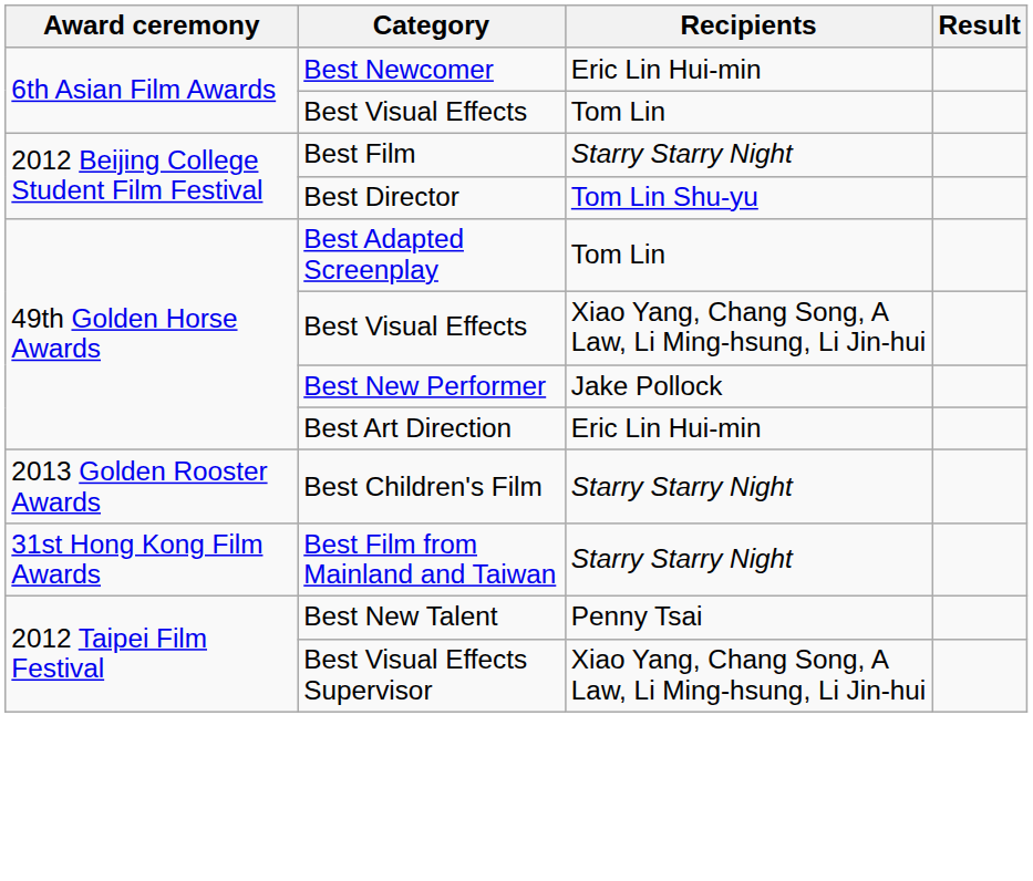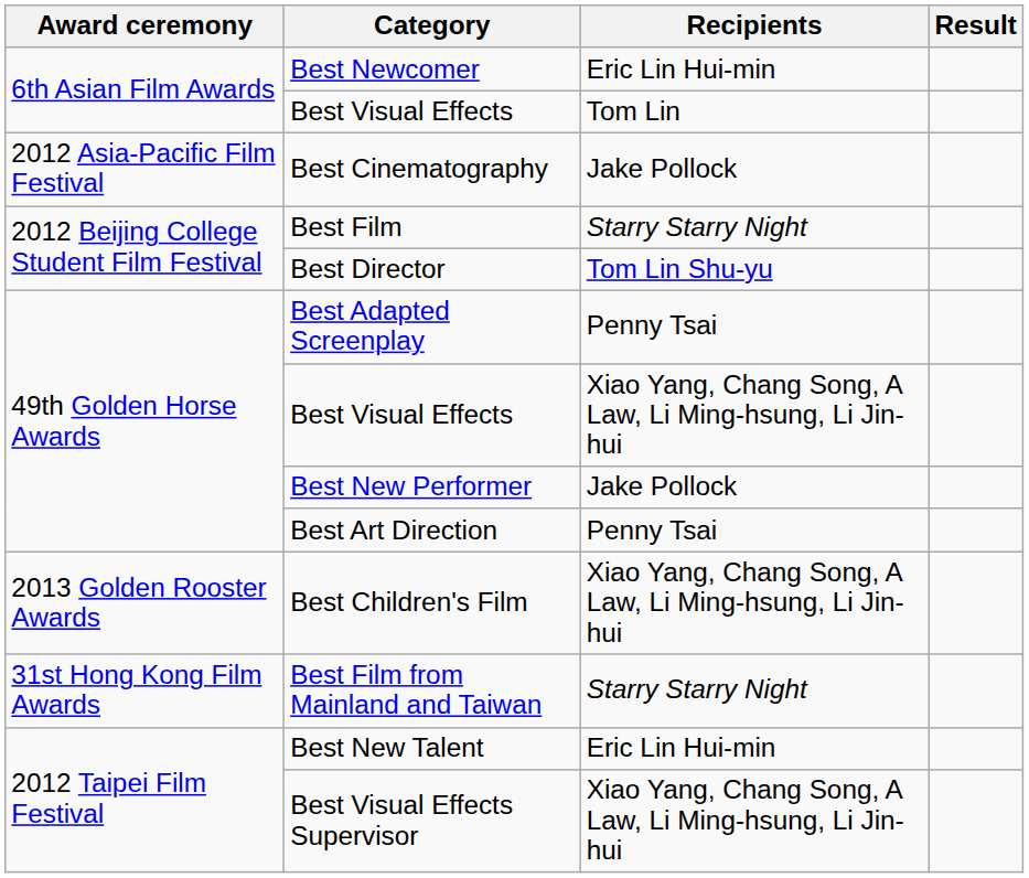+ row: 2012 Asia-Pacific Film Festival | Best Cinematography | Jake Pollock
Best Adapted Screenplay | Recipients: Tom Lin -> Penny Tsai
Best Art Direction | Recipients: Eric Lin Hui-min -> Penny Tsai
Best Children's Film | Recipients: Starry Starry Night -> Xiao Yang, Chang Song, A Law, Li Ming-hsung, Li Jin-hui
Best New Talent | Recipients: Penny Tsai -> Eric Lin Hui-min
